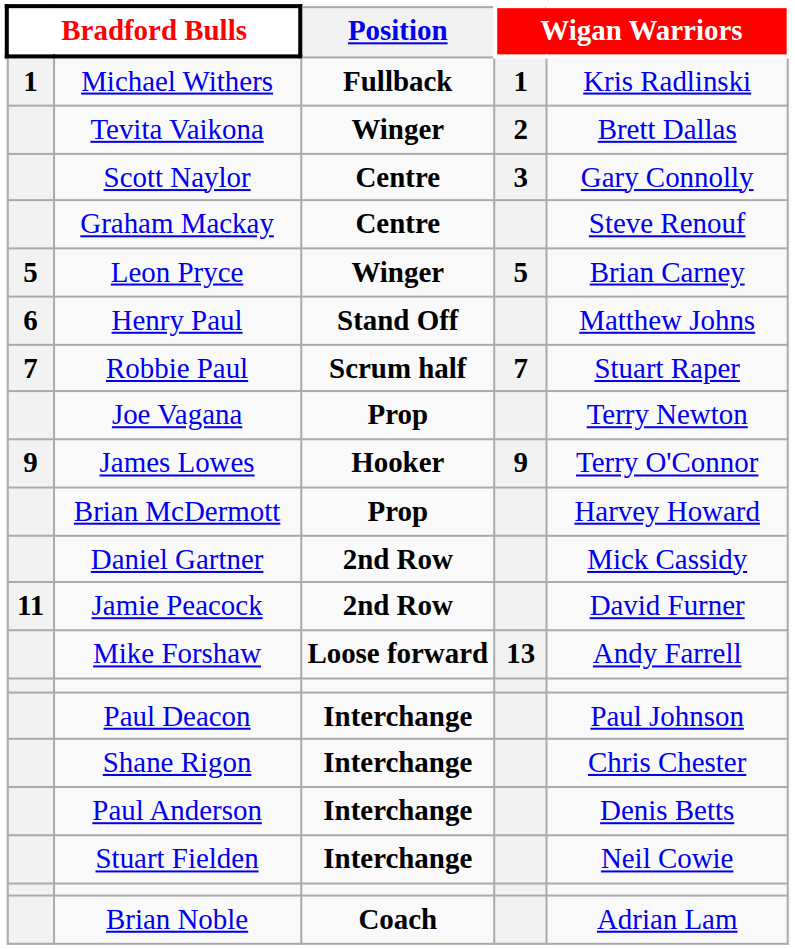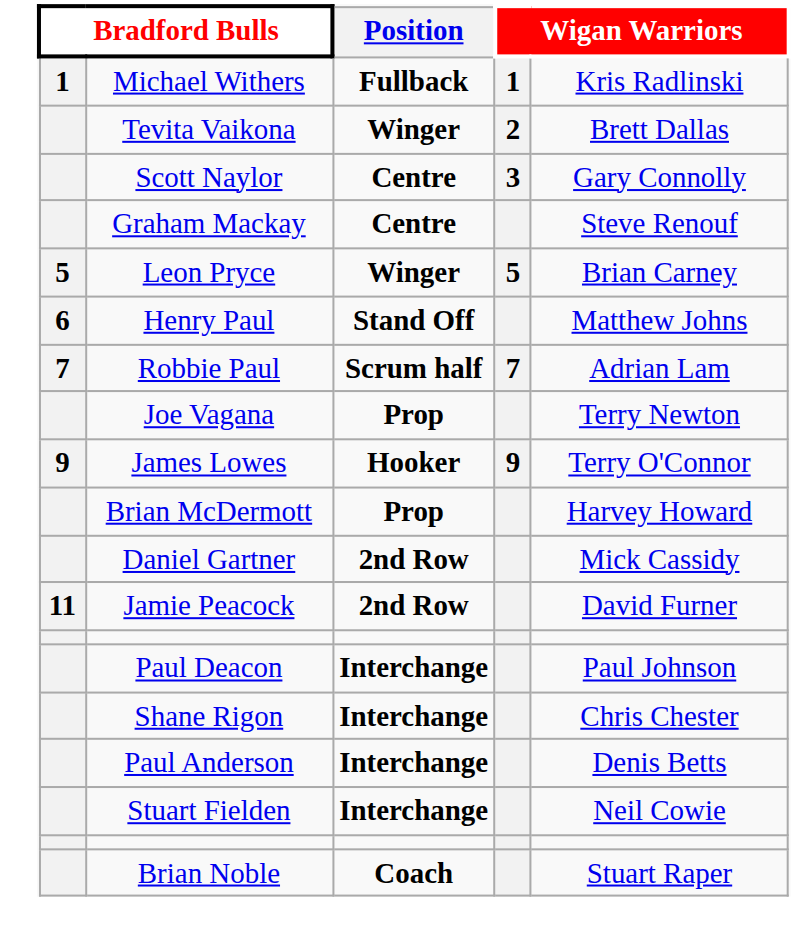Robbie Paul | column 5: Stuart Raper -> Adrian Lam
- row: Mike Forshaw | Loose forward | 13 | Andy Farrell
Brian Noble | column 5: Adrian Lam -> Stuart Raper
